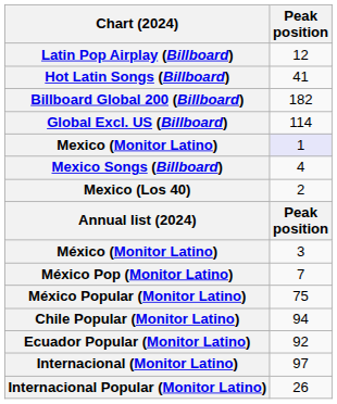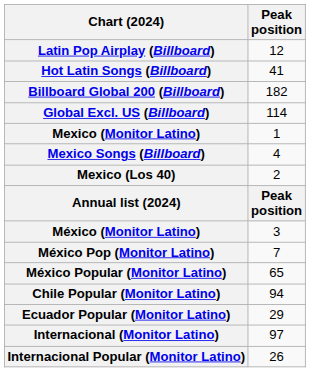Mexico (Monitor Latino) | Peak position: lavender background -> no background
México Popular (Monitor Latino) | Peak position: 75 -> 65
Ecuador Popular (Monitor Latino) | Peak position: 92 -> 29
